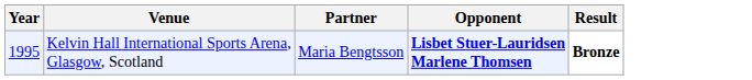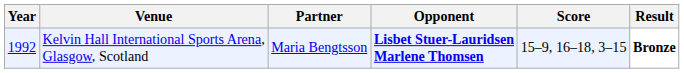+ column: Score | 15–9, 16–18, 3–15
Kelvin Hall International Sports Arena, Glasgow, Scotland | Year: 1995 -> 1992
